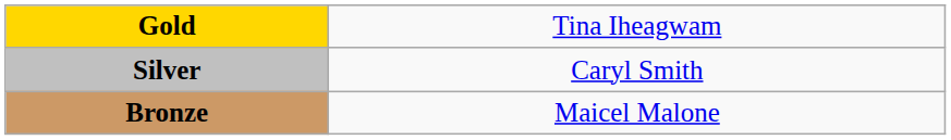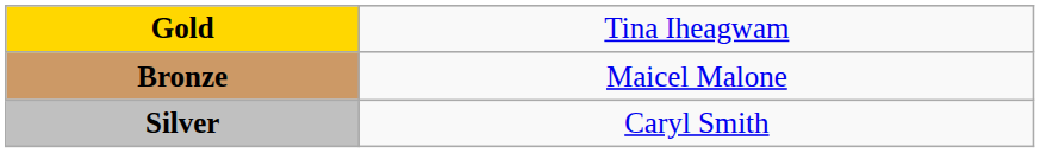rows swapped: Silver <-> Bronze
